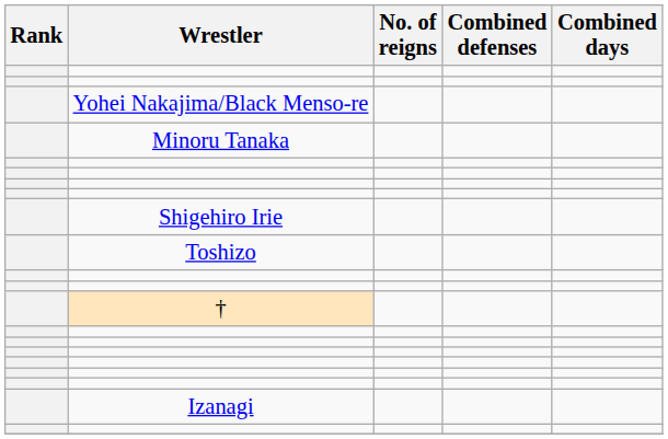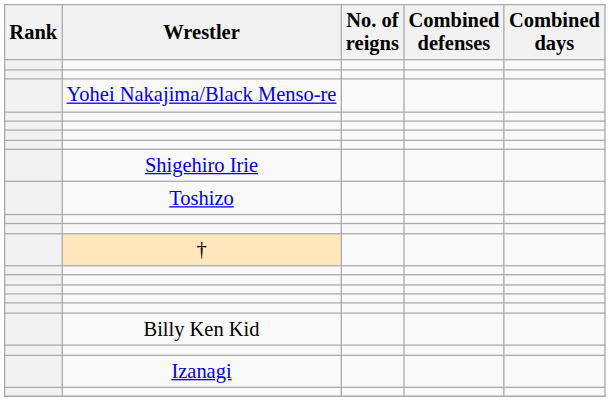- row: Minoru Tanaka
+ row: Billy Ken Kid
